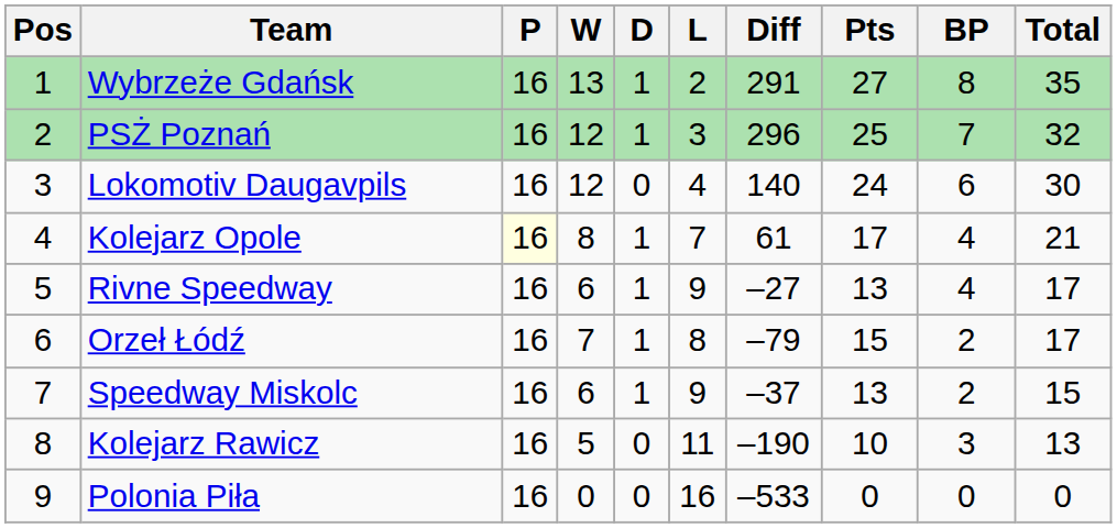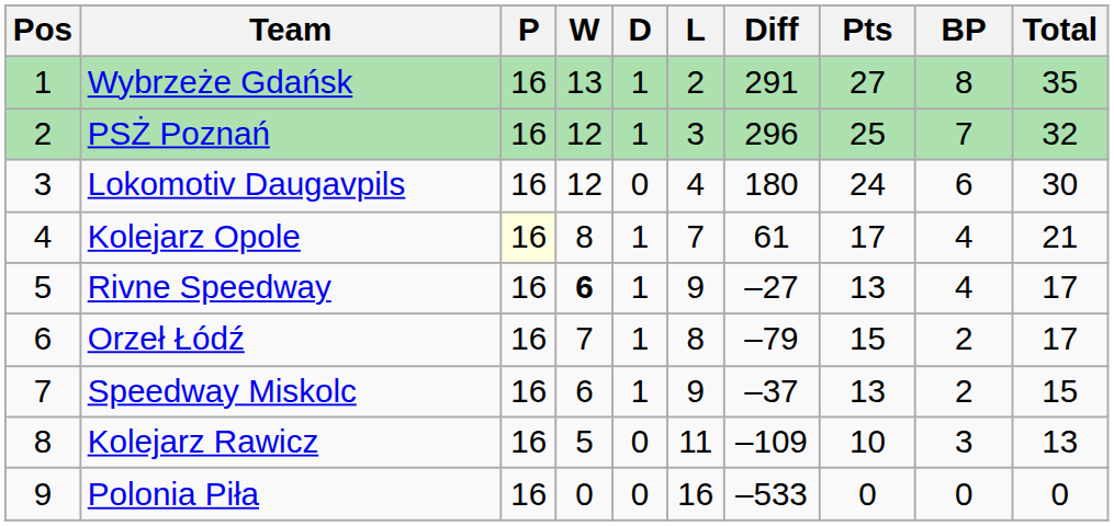Lokomotiv Daugavpils | Diff: 140 -> 180
Rivne Speedway | W: normal -> bold
Kolejarz Rawicz | Diff: –190 -> –109
